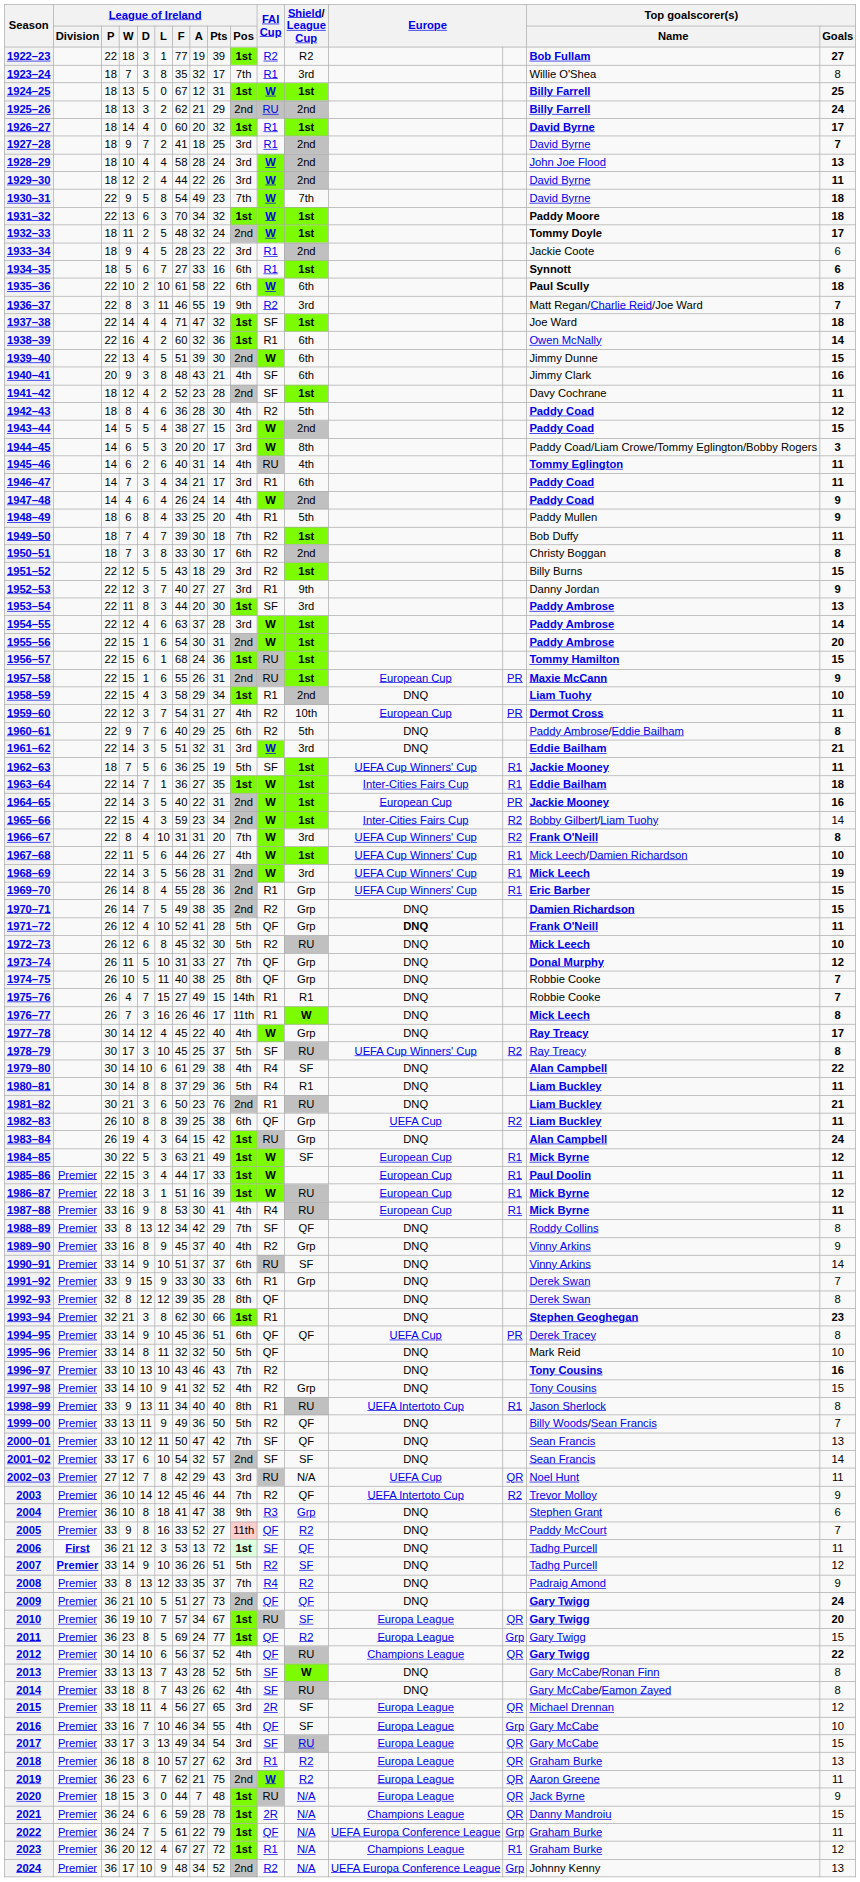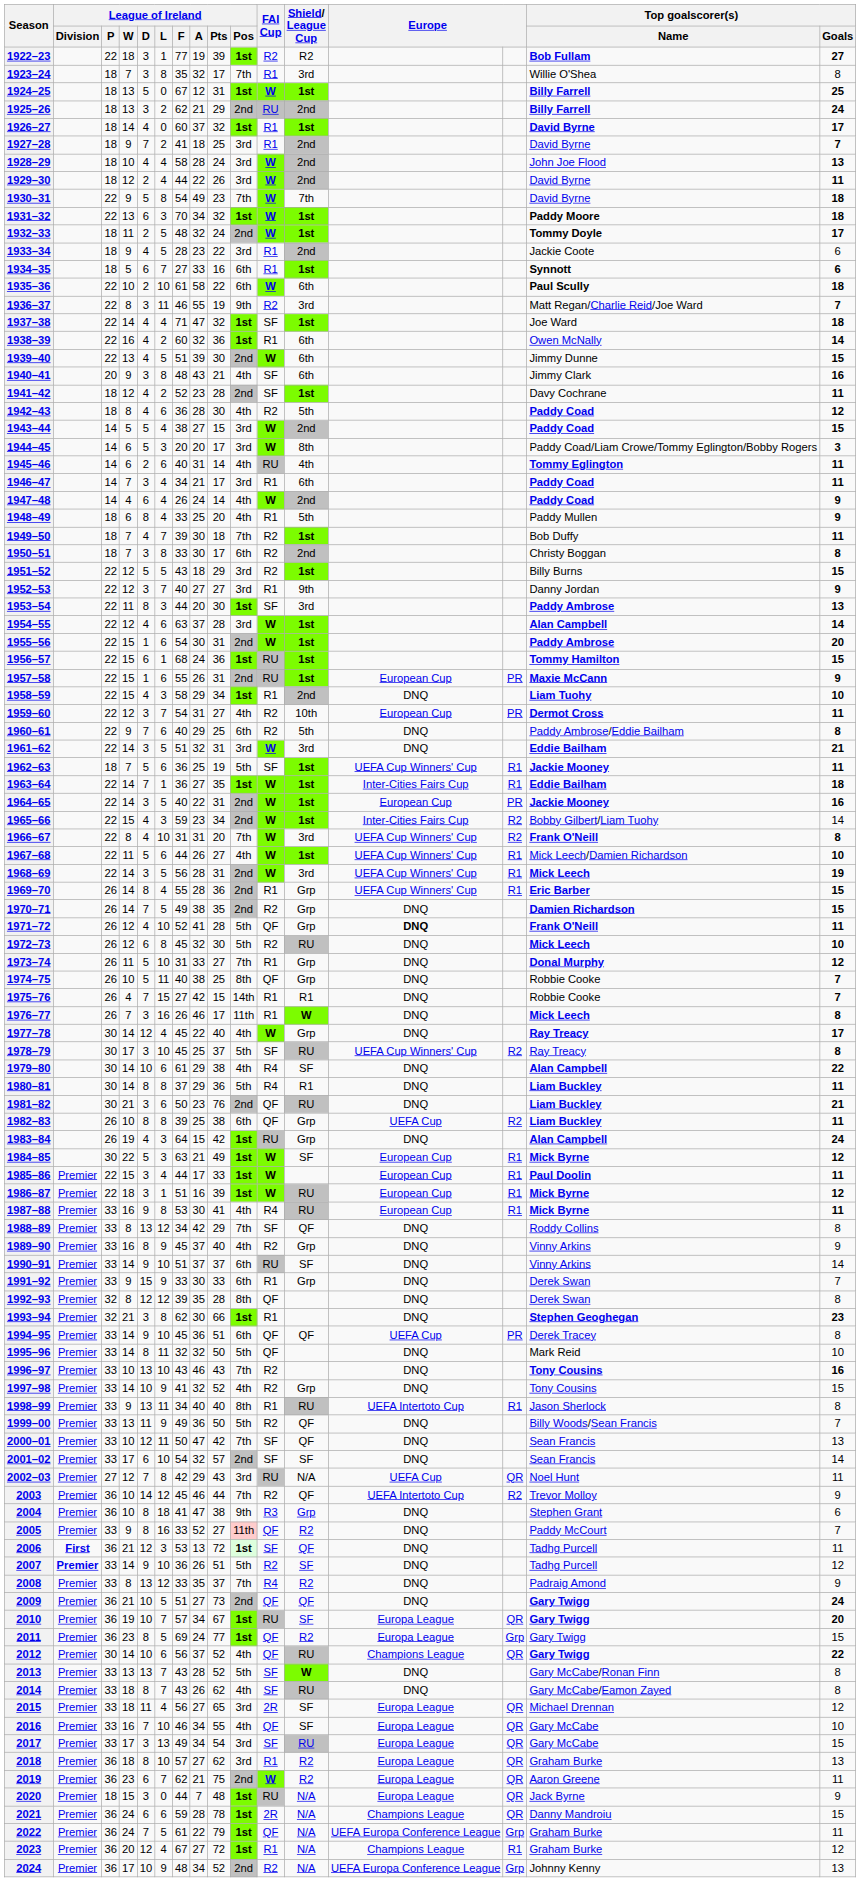1926–27 | League of Ireland / A: 20 -> 37
1954–55 | Top goalscorer(s) / Name: Paddy Ambrose -> Alan Campbell
1973–74 | FAI Cup: QF -> R1
1975–76 | League of Ireland / A: 49 -> 42
1981–82 | FAI Cup: R1 -> QF
2016 | column 14: Grp -> QR
